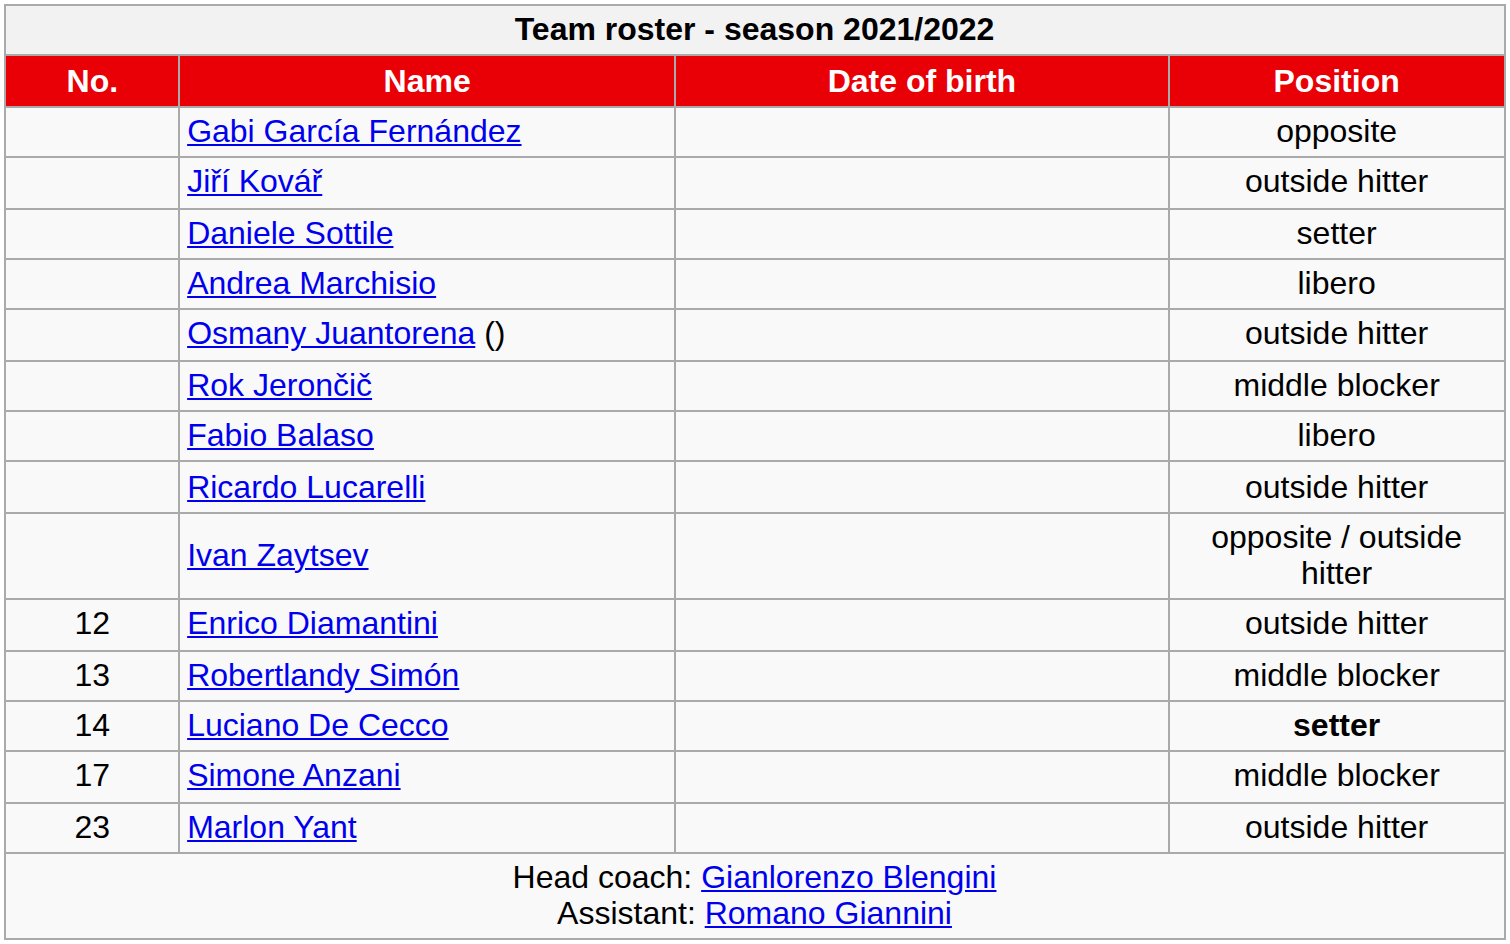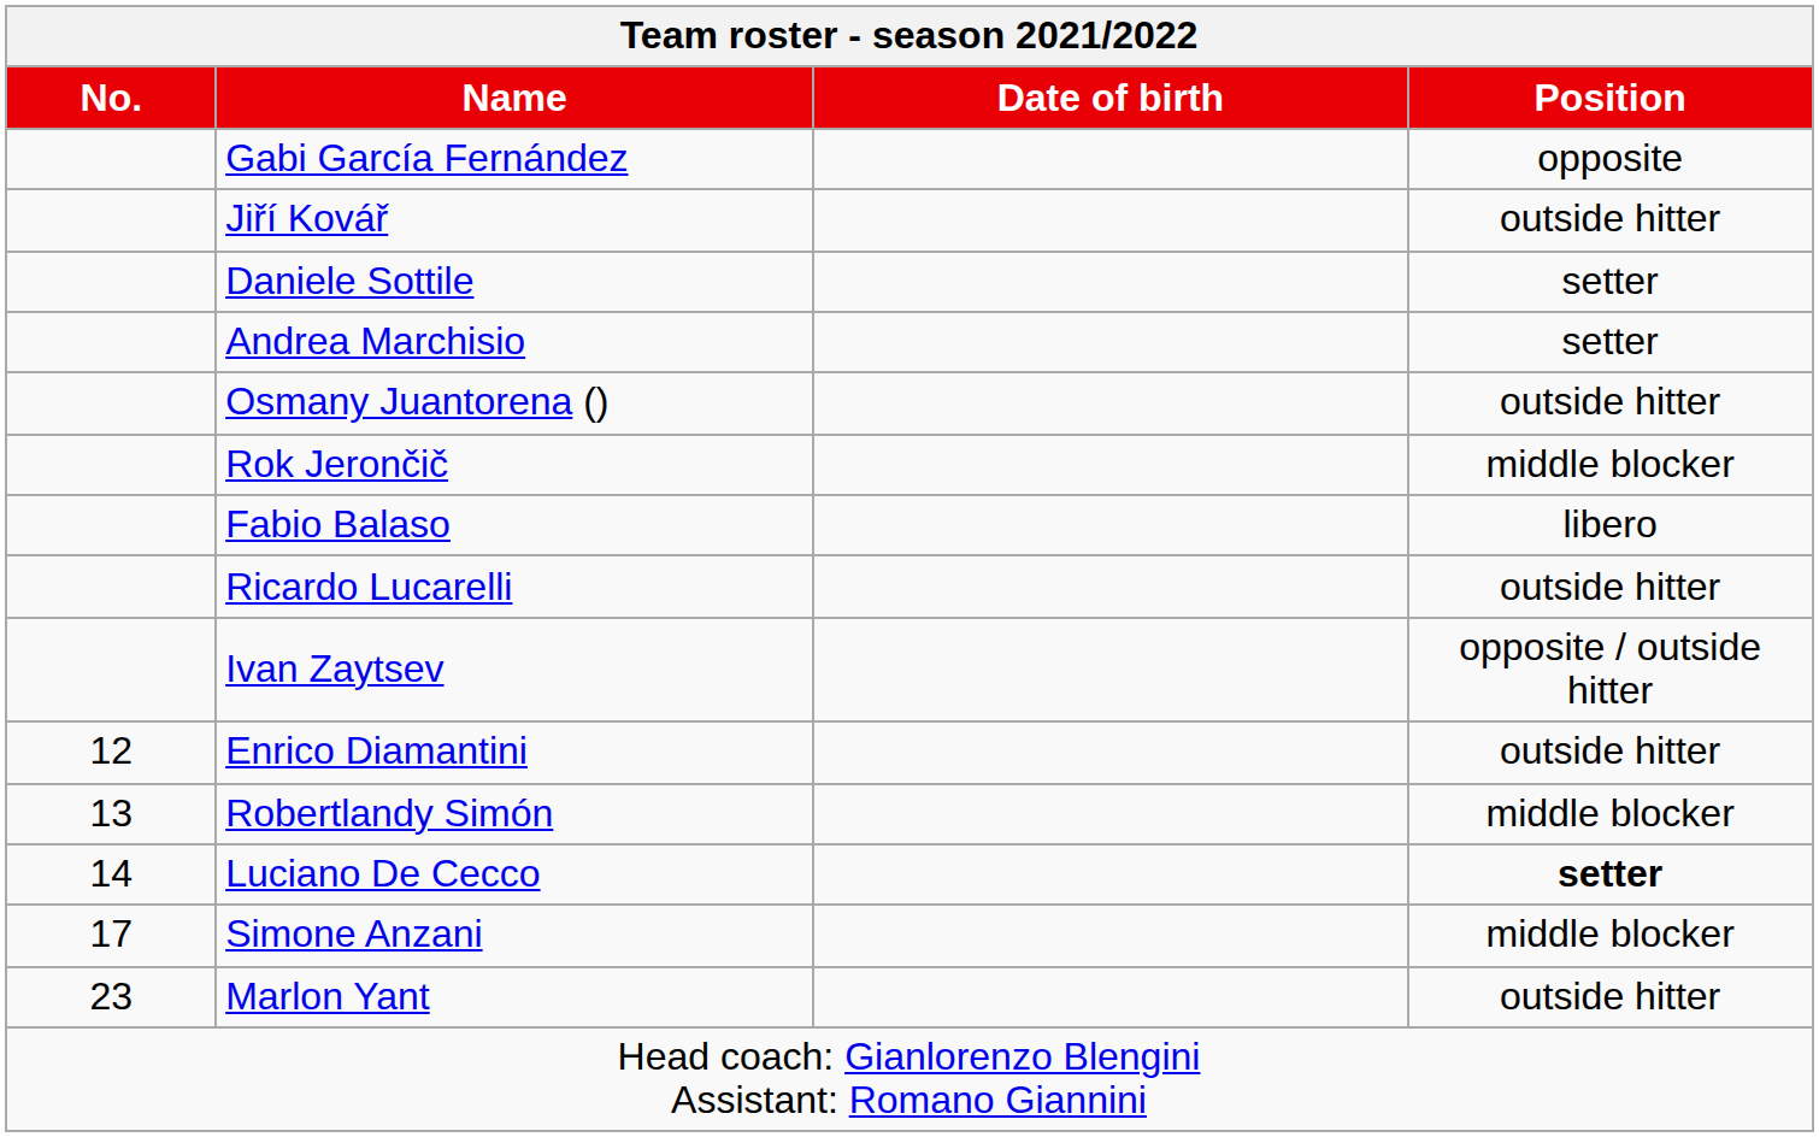Andrea Marchisio | Position: libero -> setter
